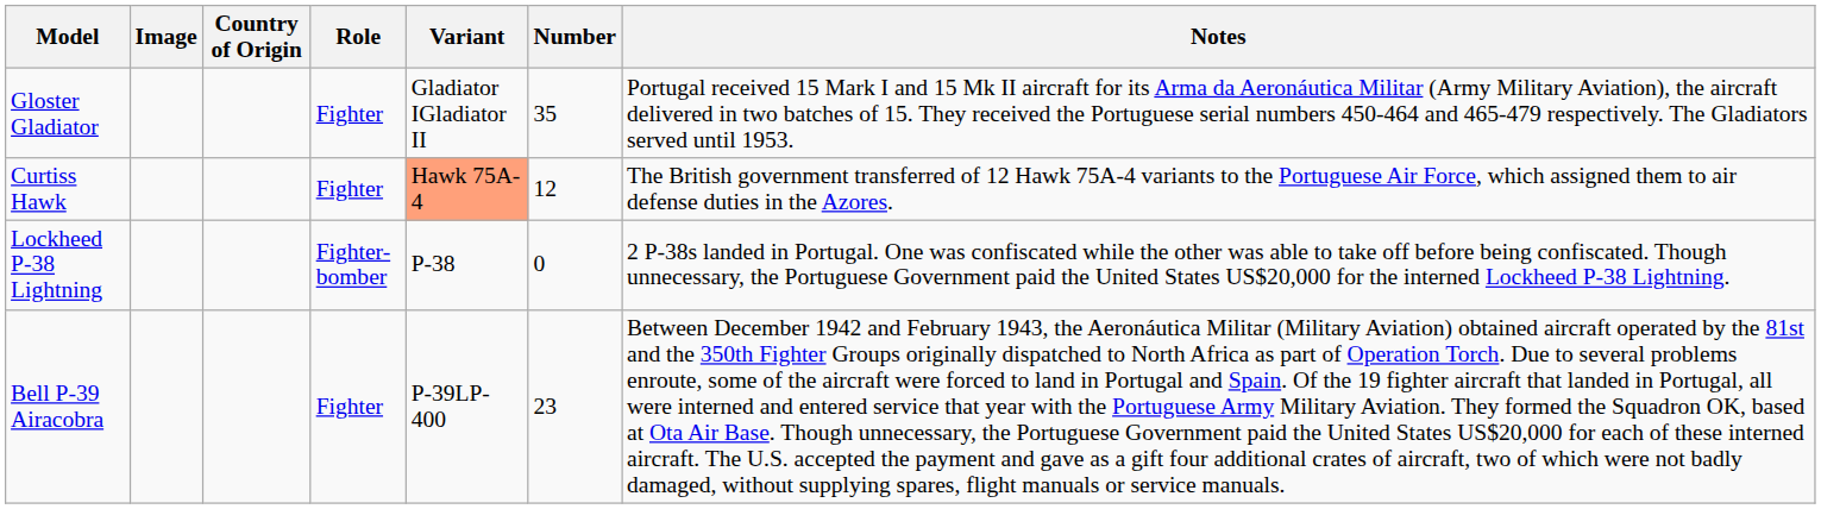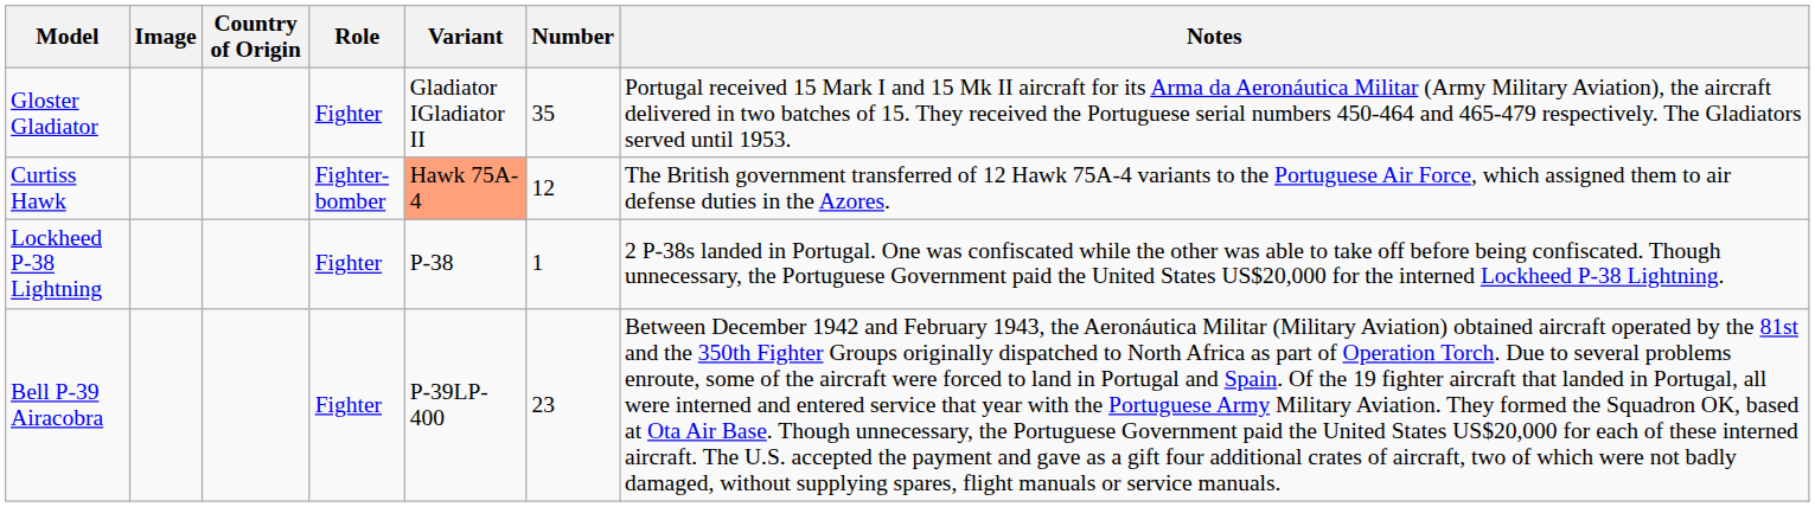Curtiss Hawk | Role: Fighter -> Fighter-bomber
Lockheed P-38 Lightning | Role: Fighter-bomber -> Fighter
Lockheed P-38 Lightning | Number: 0 -> 1
